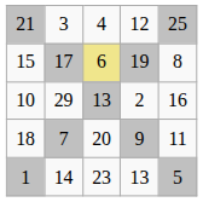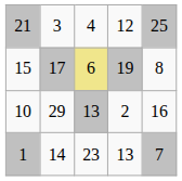- row: 18 | 7 | 20 | 9 | 11
1 | column 5: 5 -> 7
